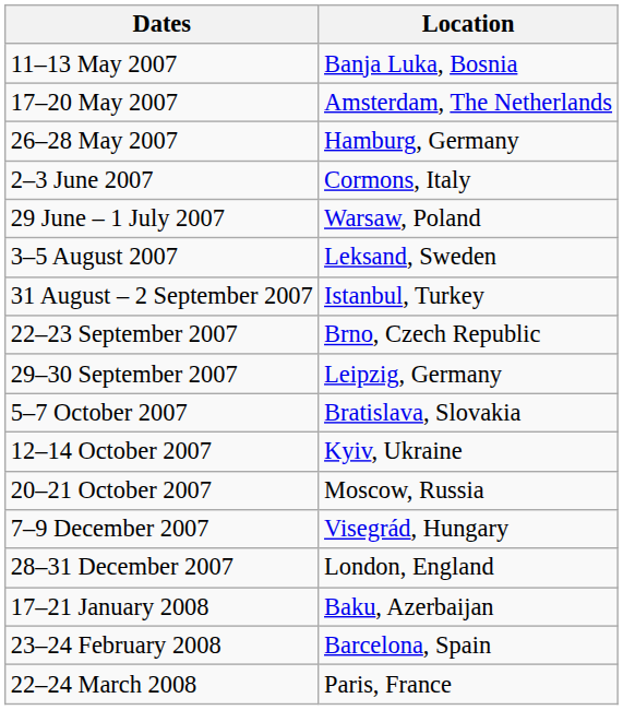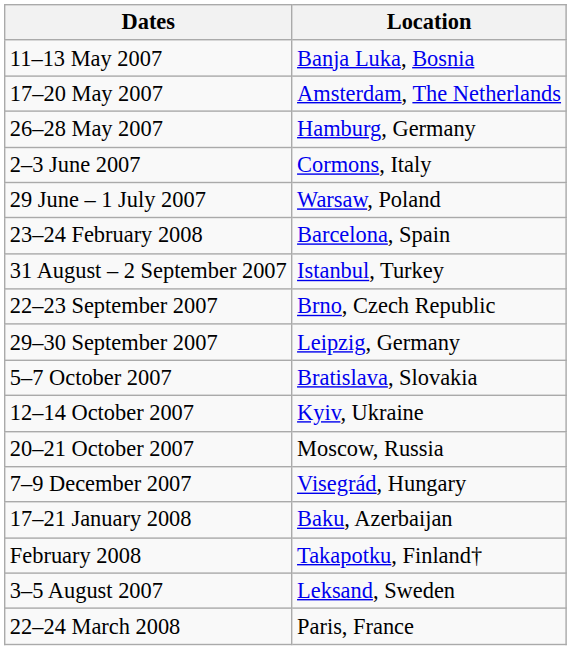rows swapped: 3–5 August 2007 <-> 23–24 February 2008
- row: 28–31 December 2007 | London, England
+ row: February 2008 | Takapotku, Finland†
